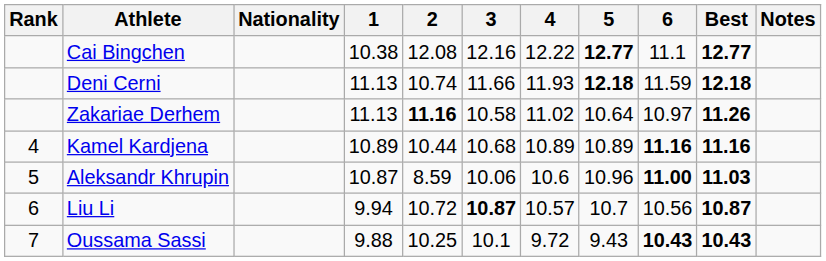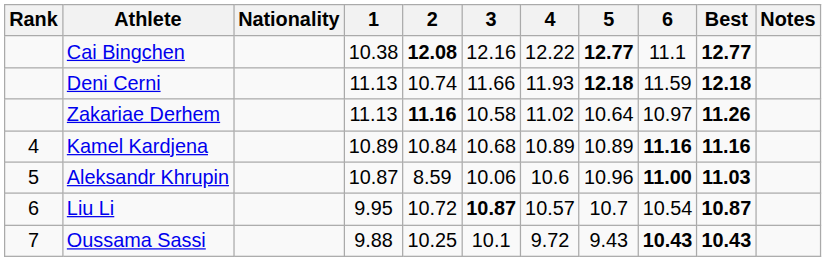Cai Bingchen | 2: normal -> bold
Kamel Kardjena | 2: 10.44 -> 10.84
Liu Li | 1: 9.94 -> 9.95
Liu Li | 6: 10.56 -> 10.54
